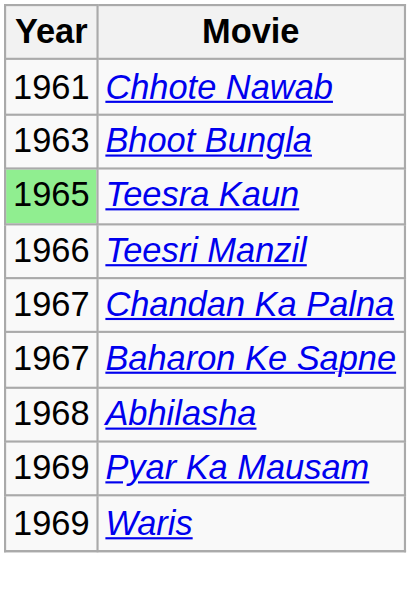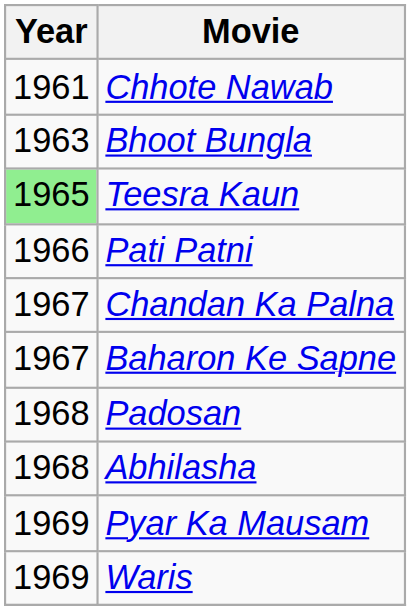+ row: 1966 | Pati Patni
- row: 1966 | Teesri Manzil
+ row: 1968 | Padosan
